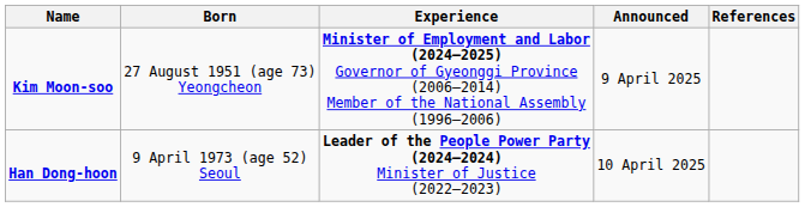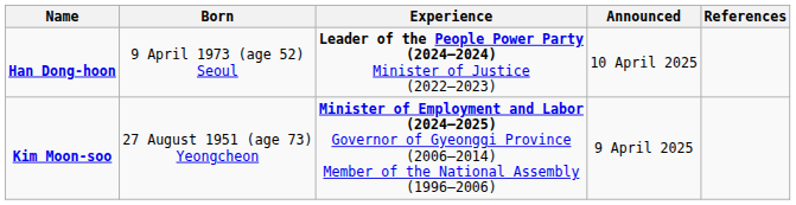rows swapped: Kim Moon-soo <-> Han Dong-hoon
